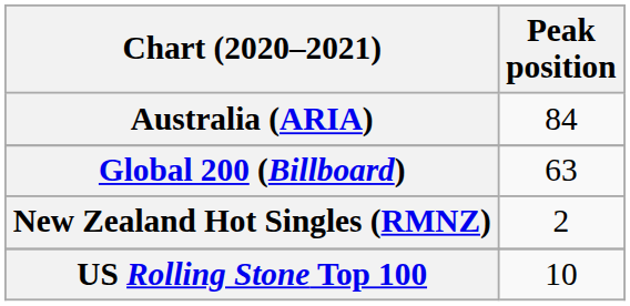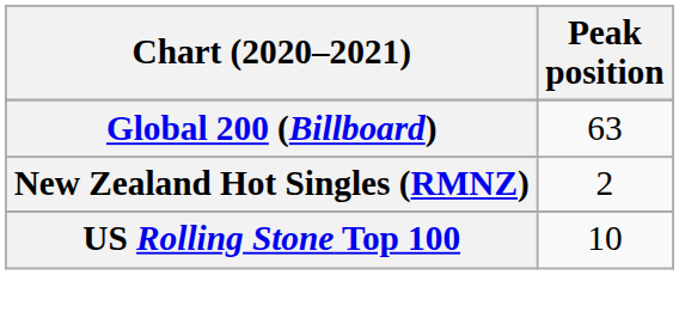- row: Australia (ARIA) | 84
